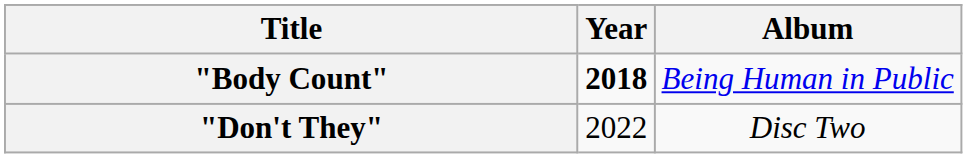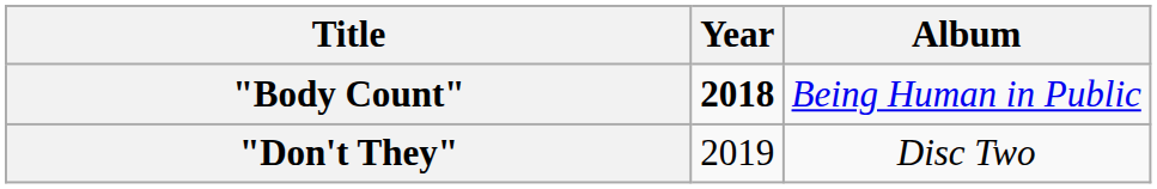"Don't They" | Year: 2022 -> 2019
